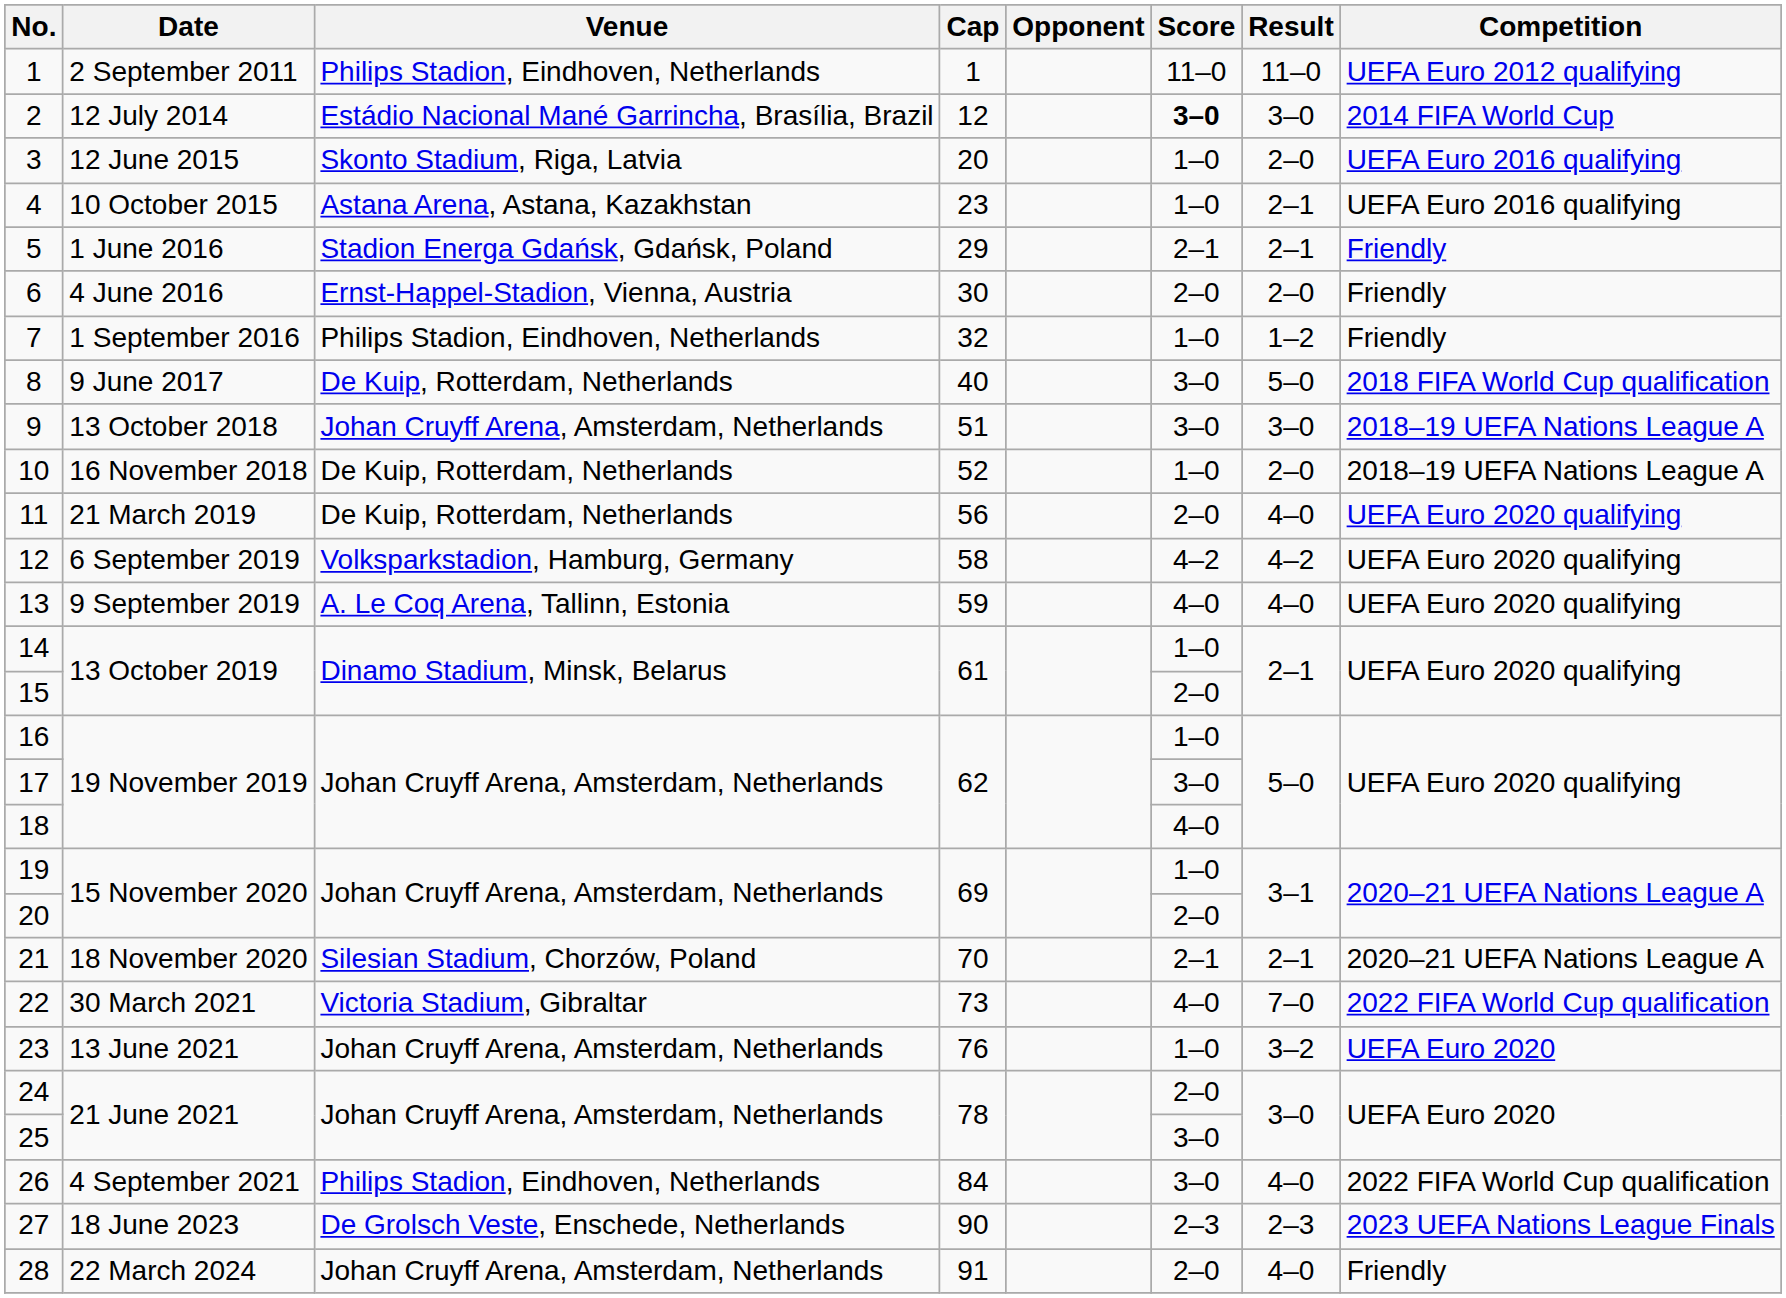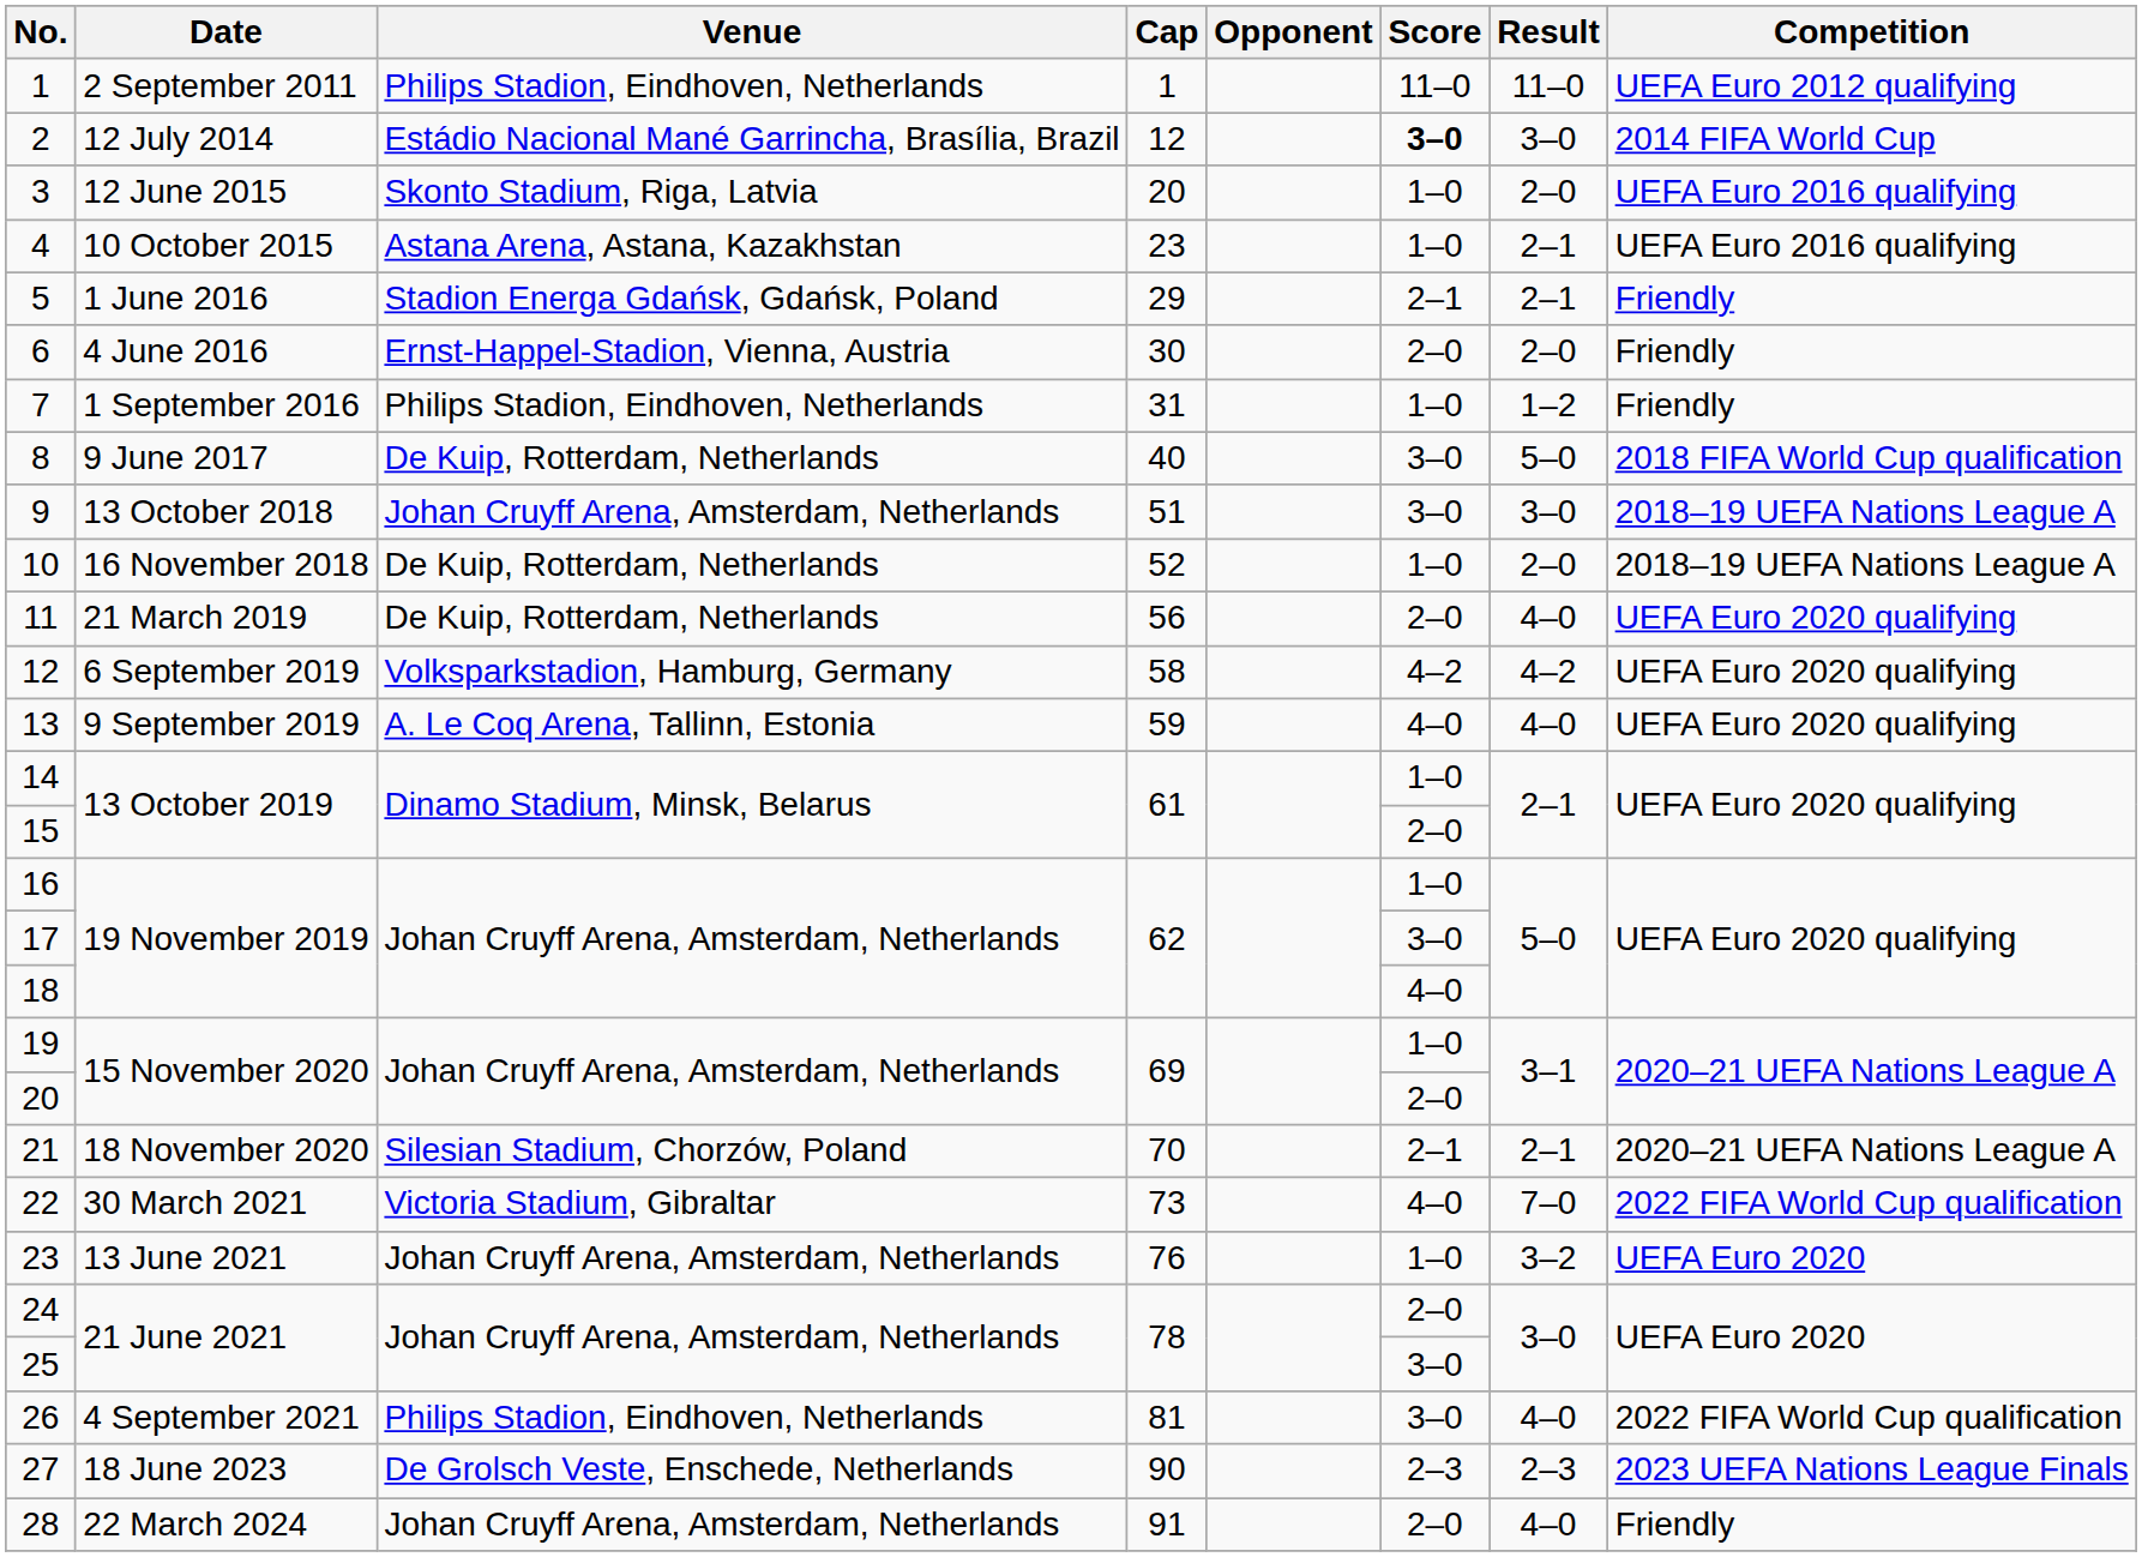7 | Cap: 32 -> 31
26 | Cap: 84 -> 81
